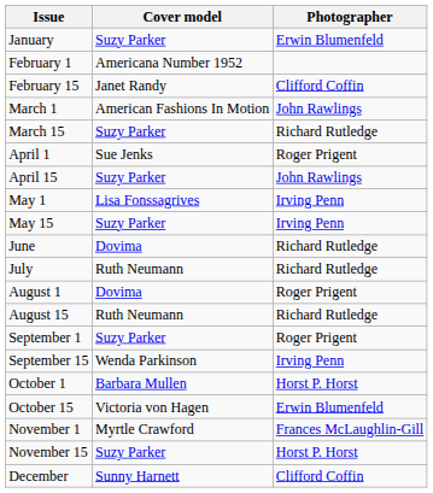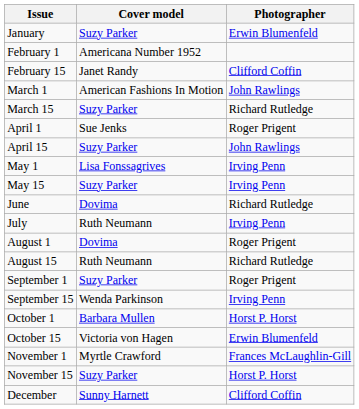July | Photographer: Richard Rutledge -> Irving Penn
